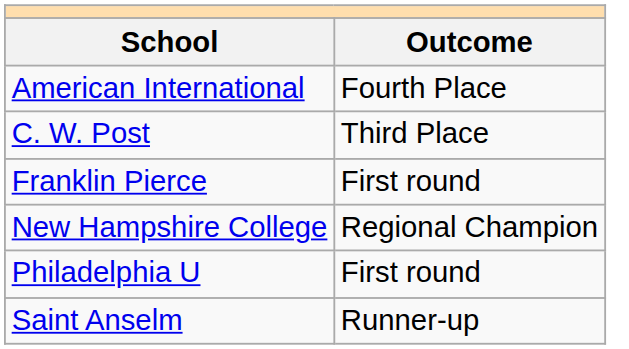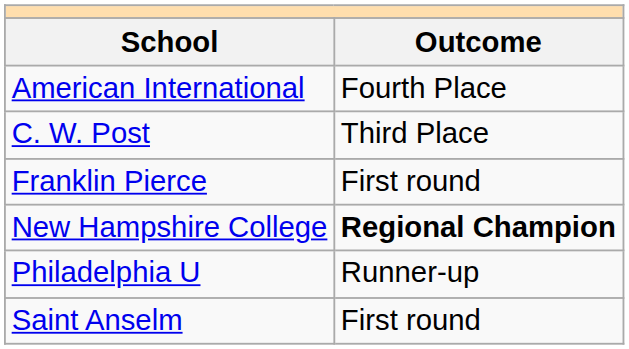New Hampshire College | Outcome: normal -> bold
Philadelphia U | Outcome: First round -> Runner-up
Saint Anselm | Outcome: Runner-up -> First round
